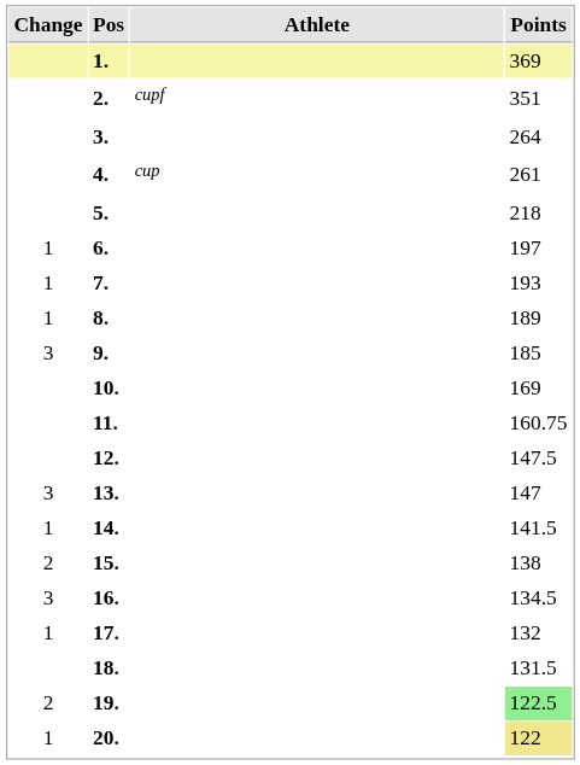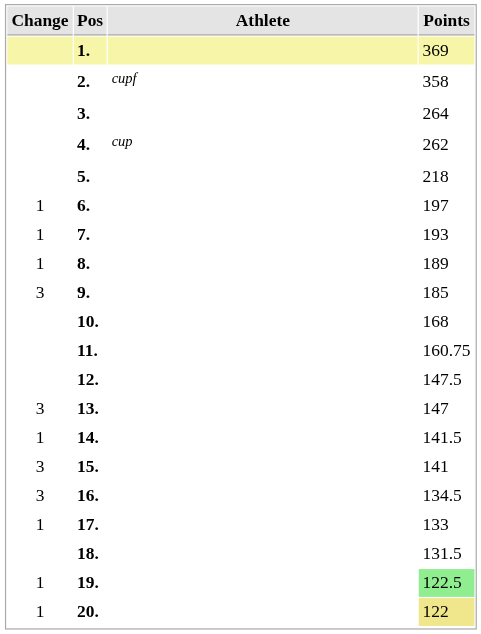2. | Points: 351 -> 358
4. | Points: 261 -> 262
10. | Points: 169 -> 168
15. | Change: 2 -> 3
15. | Points: 138 -> 141
17. | Points: 132 -> 133
19. | Change: 2 -> 1
